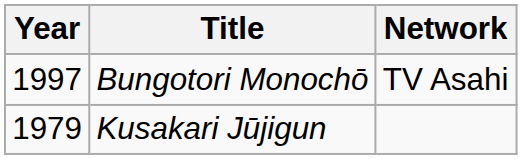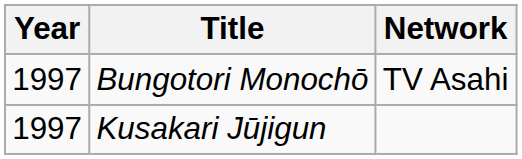Kusakari Jūjigun | Year: 1979 -> 1997
